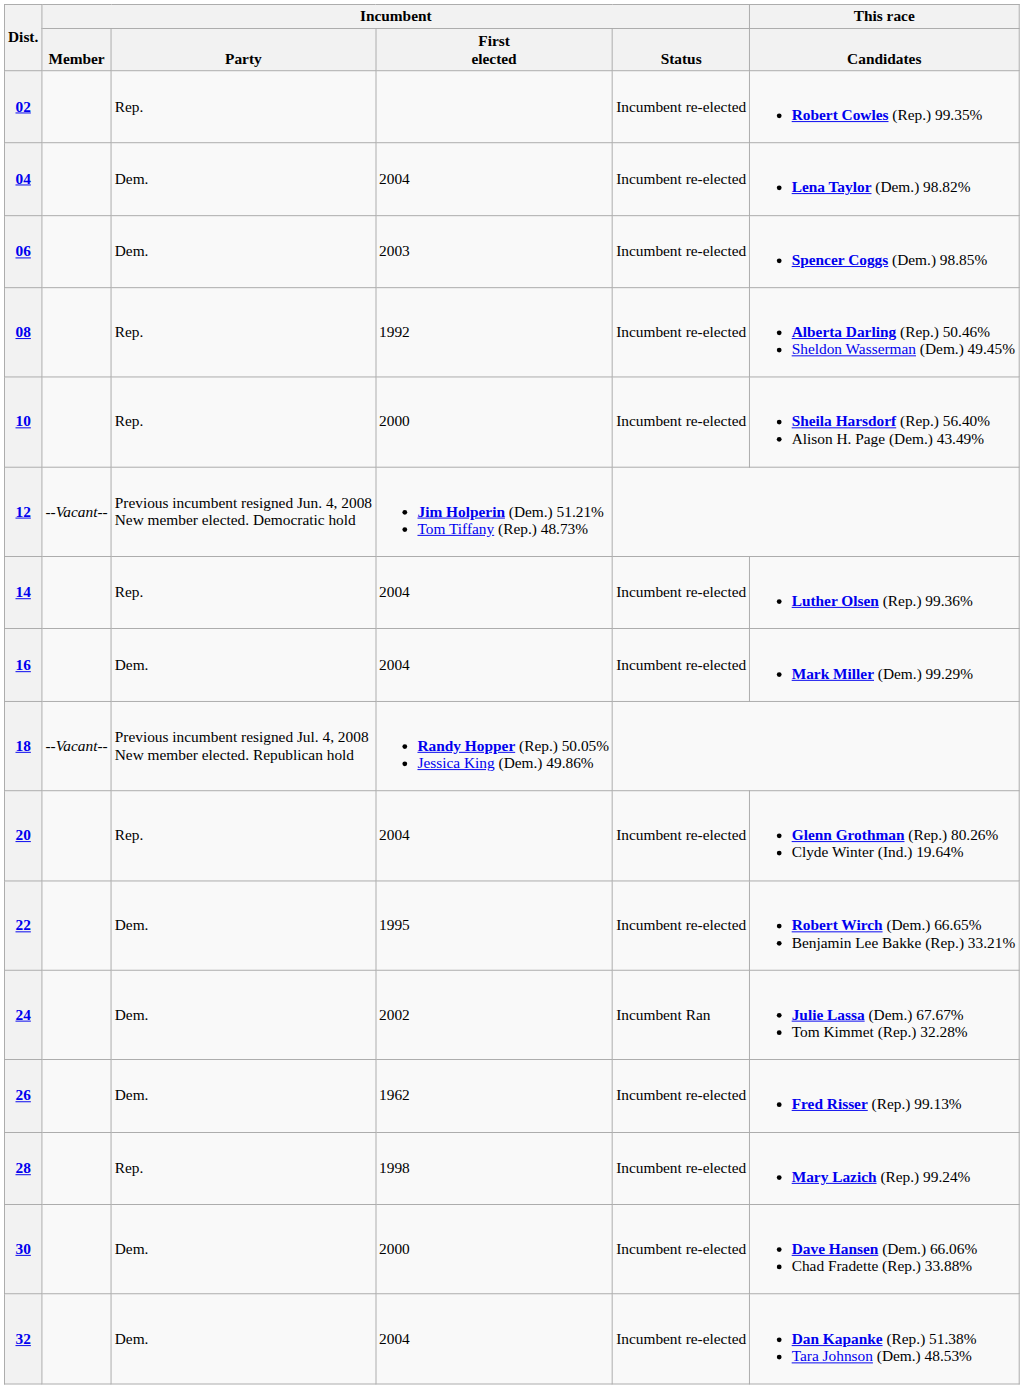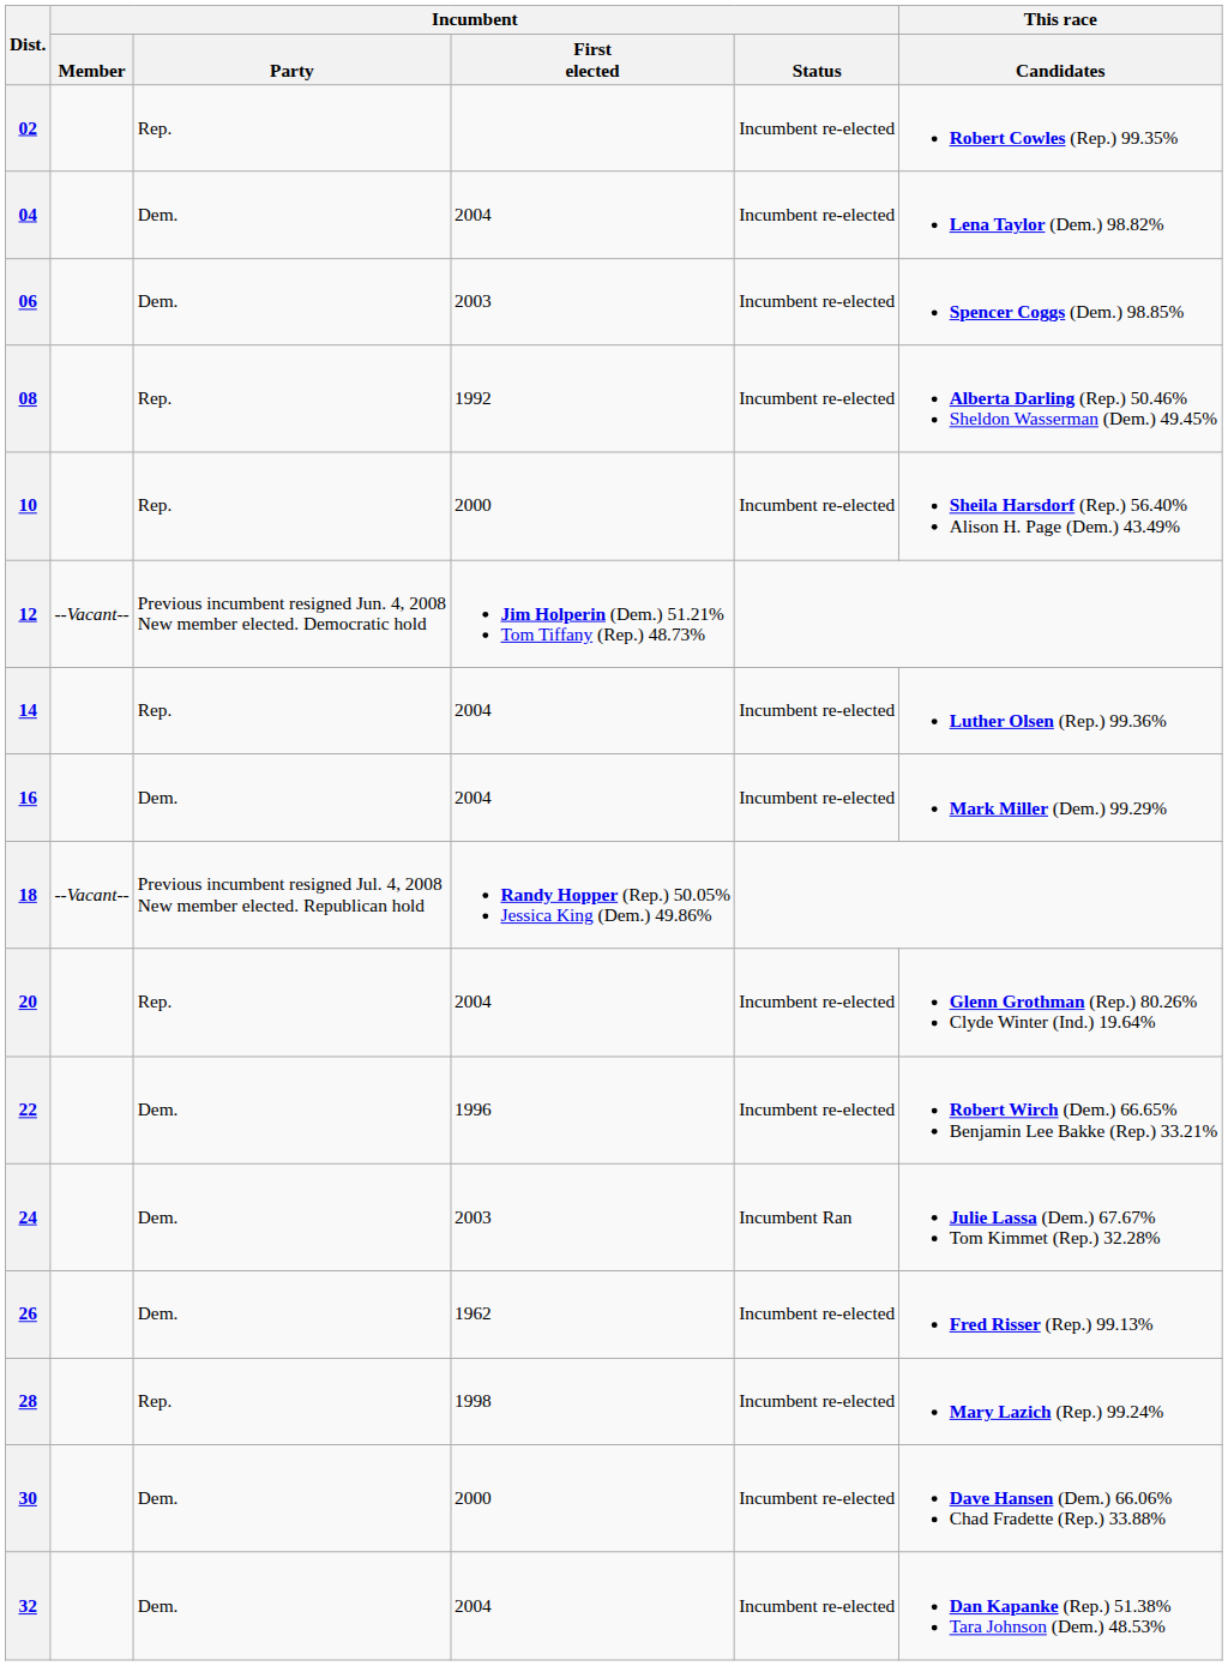22 | Incumbent / First elected: 1995 -> 1996
24 | Incumbent / First elected: 2002 -> 2003
